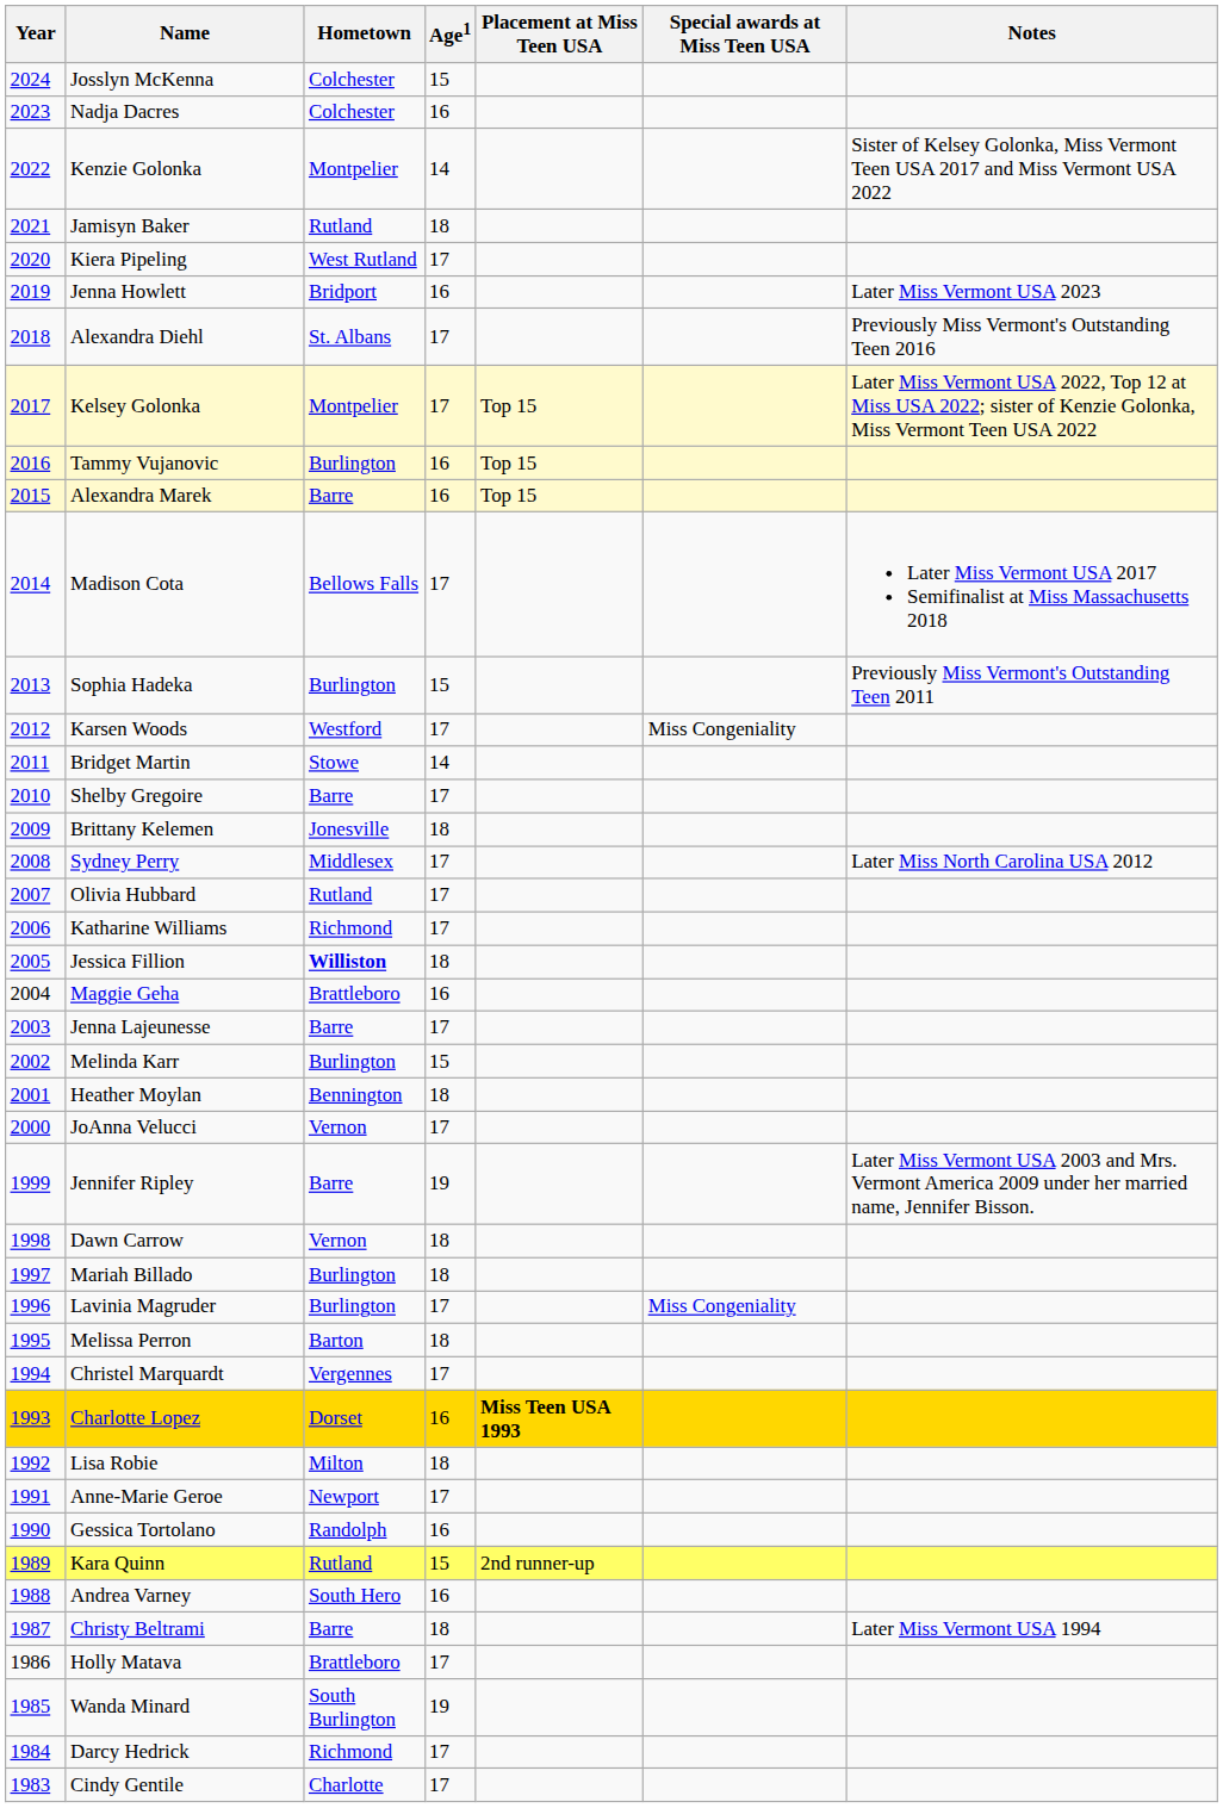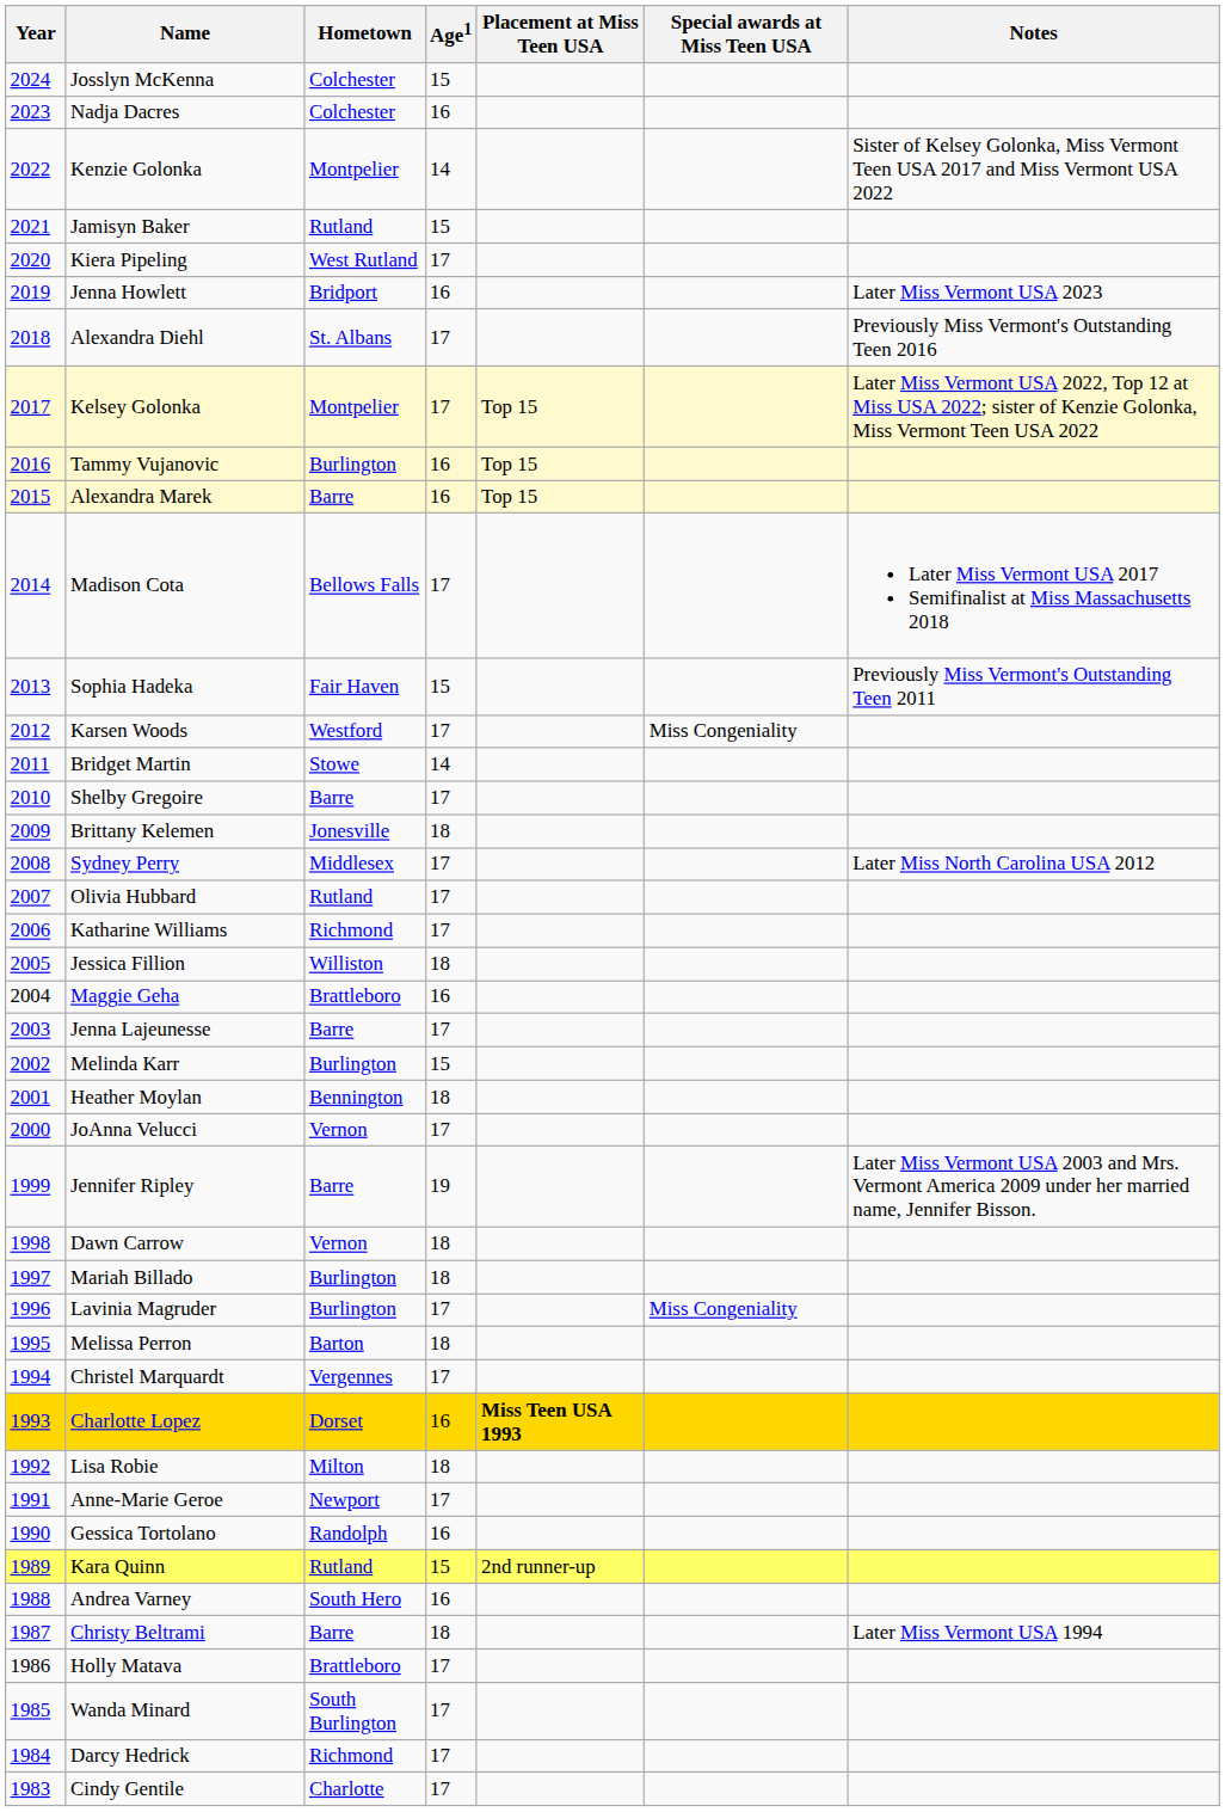Jamisyn Baker | Age1: 18 -> 15
Sophia Hadeka | Hometown: Burlington -> Fair Haven
Jessica Fillion | Hometown: bold -> normal
Wanda Minard | Age1: 19 -> 17
